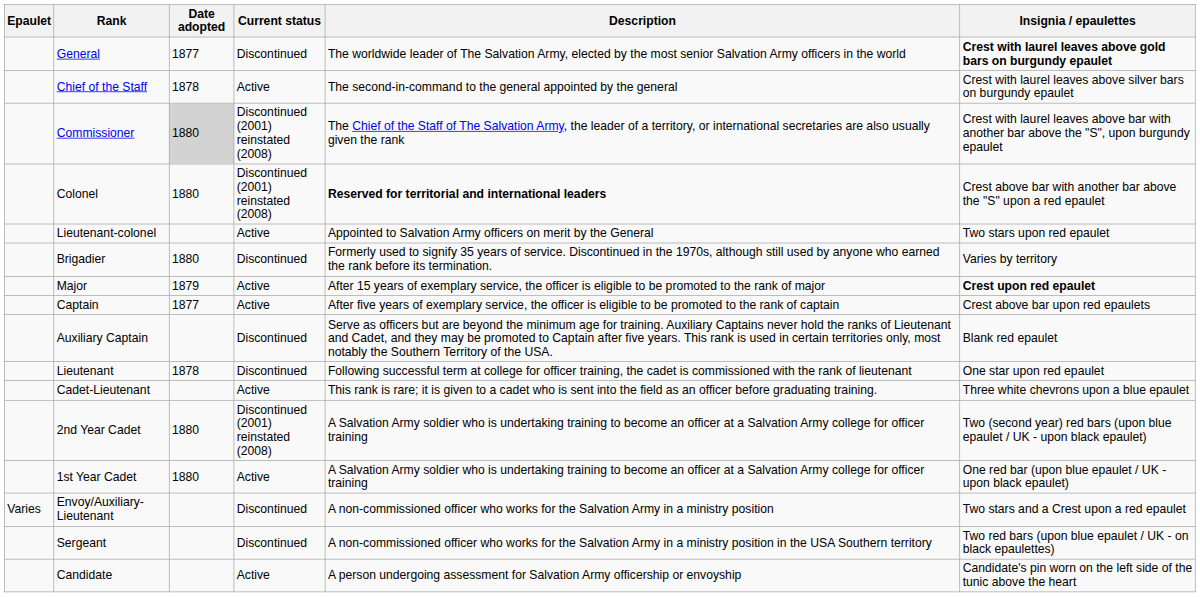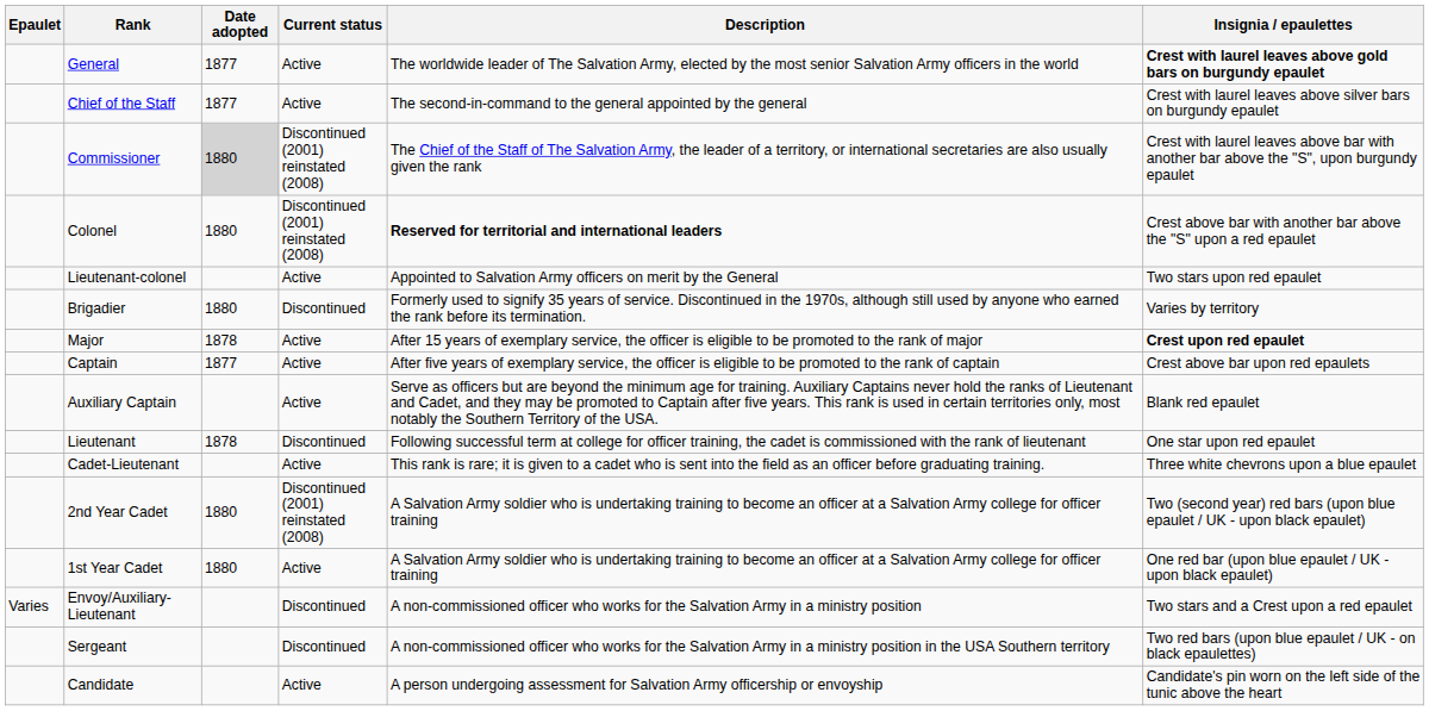General | Current status: Discontinued -> Active
Chief of the Staff | Date adopted: 1878 -> 1877
Major | Date adopted: 1879 -> 1878
Auxiliary Captain | Current status: Discontinued -> Active
